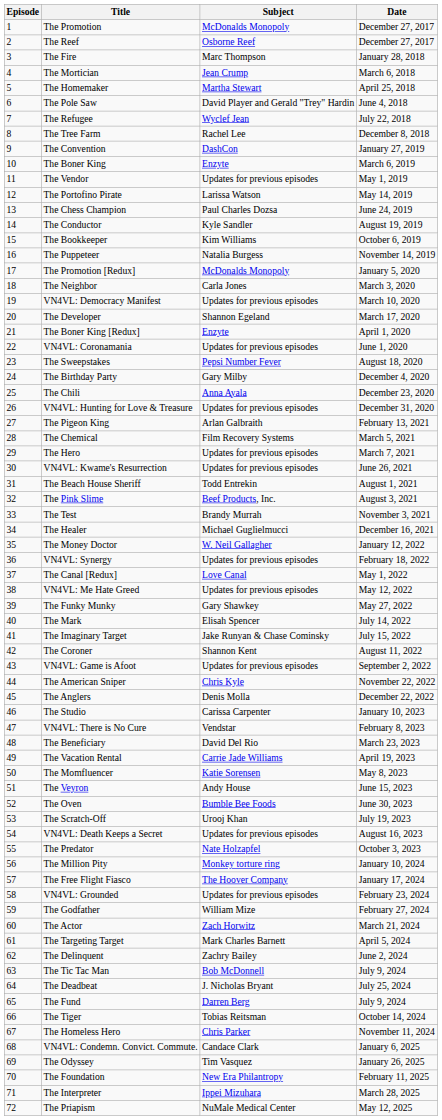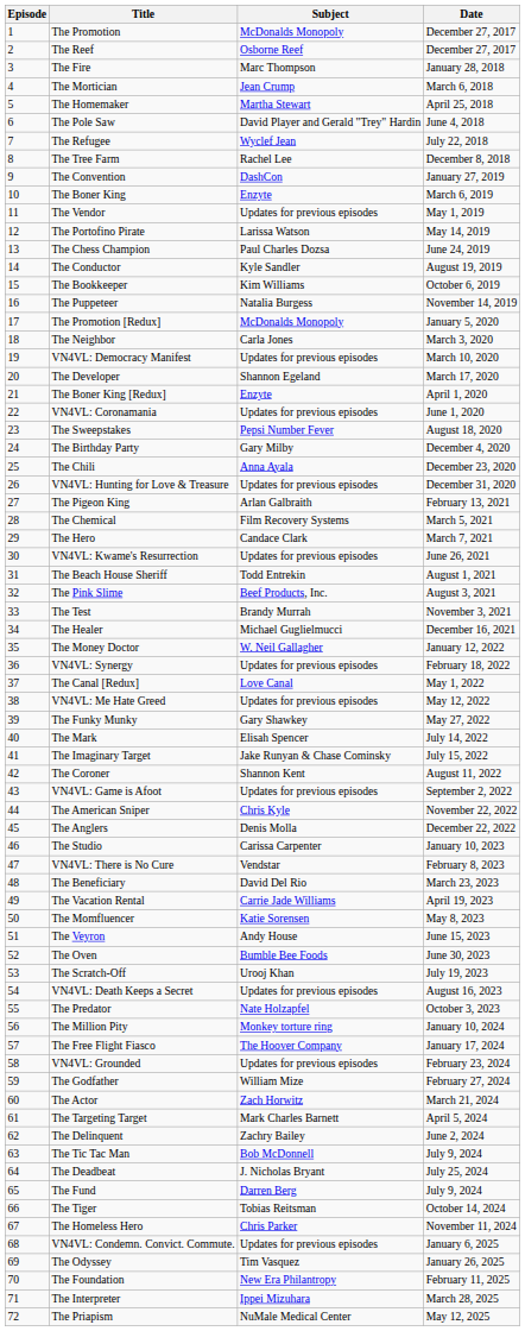The Hero | Subject: Updates for previous episodes -> Candace Clark
VN4VL: Condemn. Convict. Commute. | Subject: Candace Clark -> Updates for previous episodes
